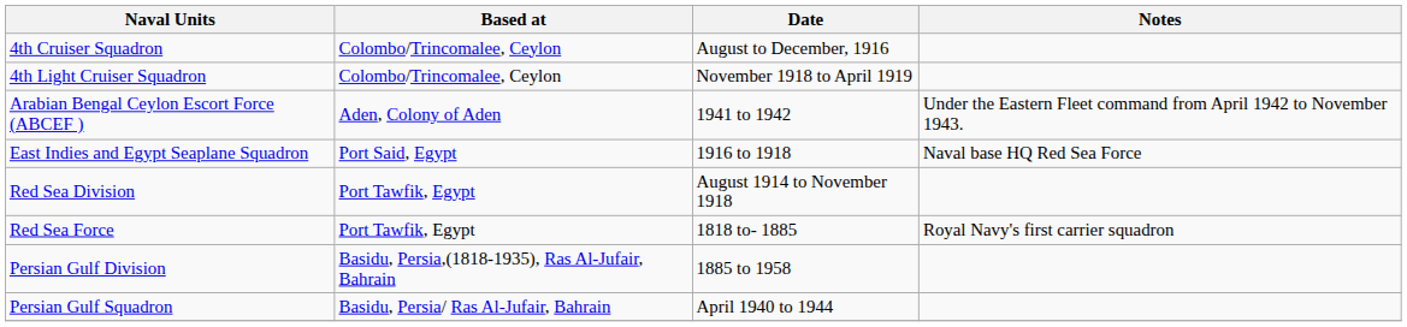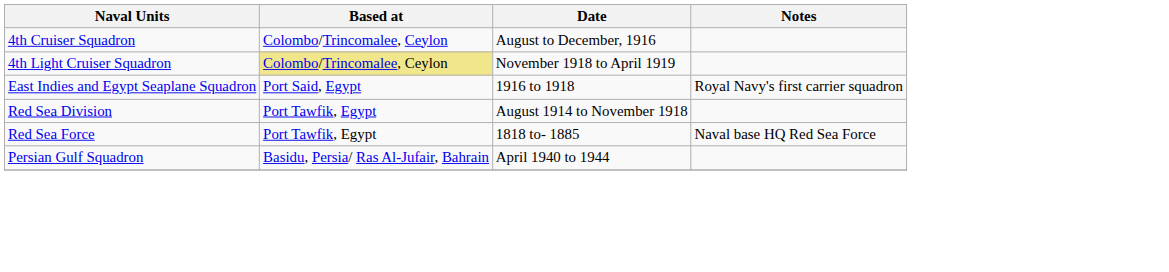4th Light Cruiser Squadron | Based at: no background -> khaki background
- row: Arabian Bengal Ceylon Escort Force (ABCEF ) | Aden, Colony of Aden | 1941 to 1942 | Under the Eastern Fleet command from April 1942 to November 1943.
East Indies and Egypt Seaplane Squadron | Notes: Naval base HQ Red Sea Force -> Royal Navy's first carrier squadron
Red Sea Force | Notes: Royal Navy's first carrier squadron -> Naval base HQ Red Sea Force
- row: Persian Gulf Division | Basidu, Persia,(1818-1935), Ras Al-Jufair, Bahrain | 1885 to 1958
